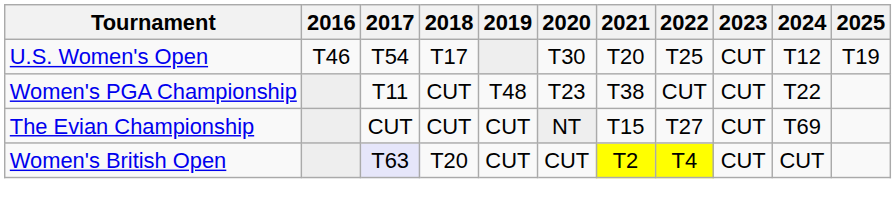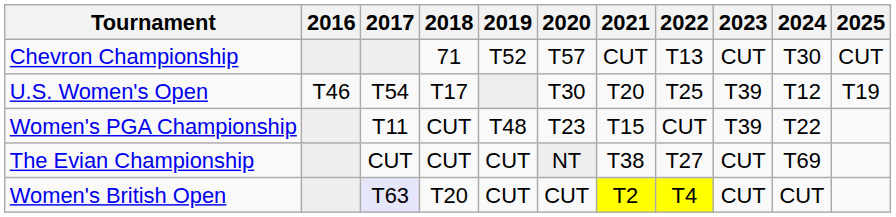+ row: Chevron Championship | 71 | T52 | T57 | CUT | T13 | CUT | T30 | CUT
U.S. Women's Open | 2023: CUT -> T39
Women's PGA Championship | 2021: T38 -> T15
Women's PGA Championship | 2023: CUT -> T39
The Evian Championship | 2021: T15 -> T38
